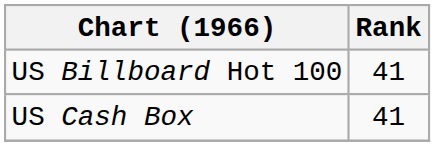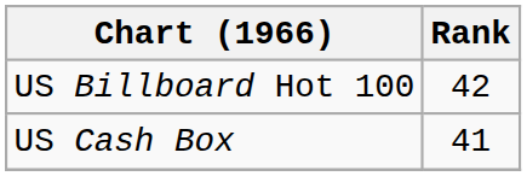US Billboard Hot 100 | Rank: 41 -> 42
